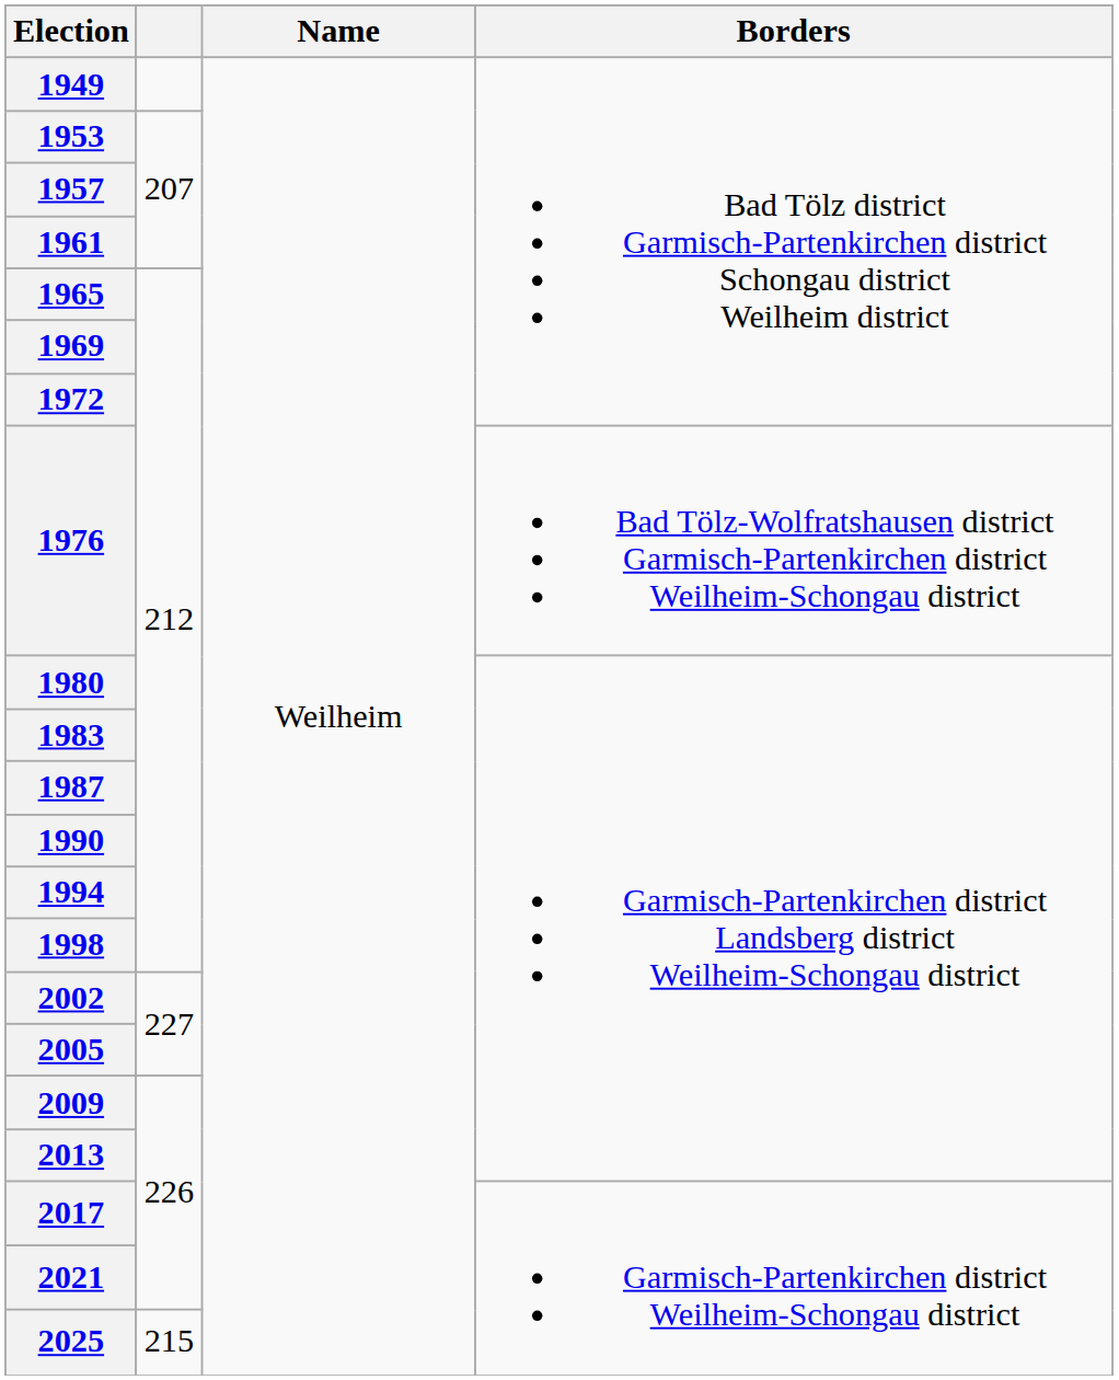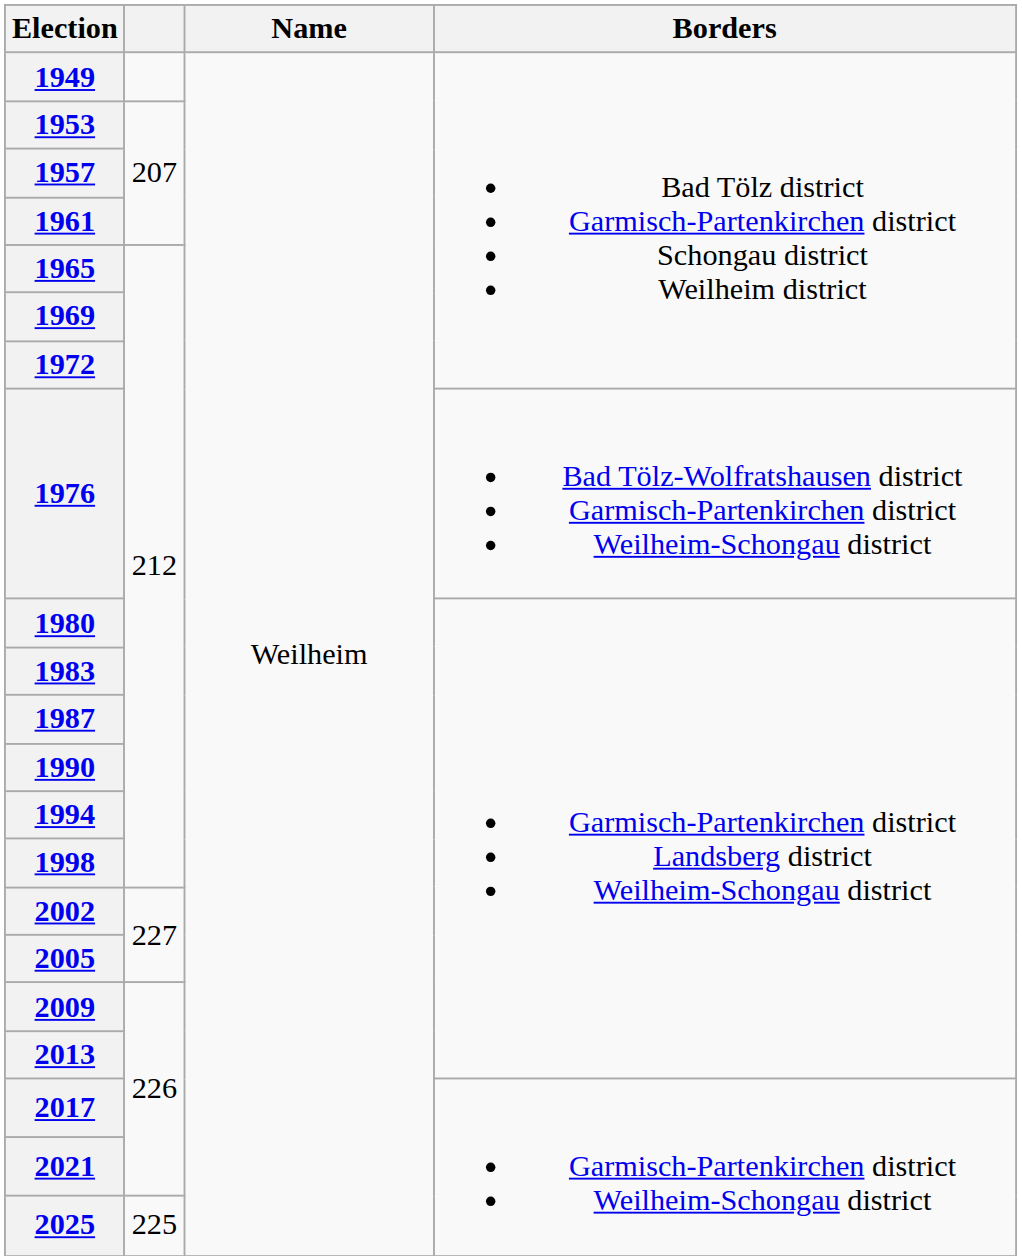2025 | column 2: 215 -> 225
